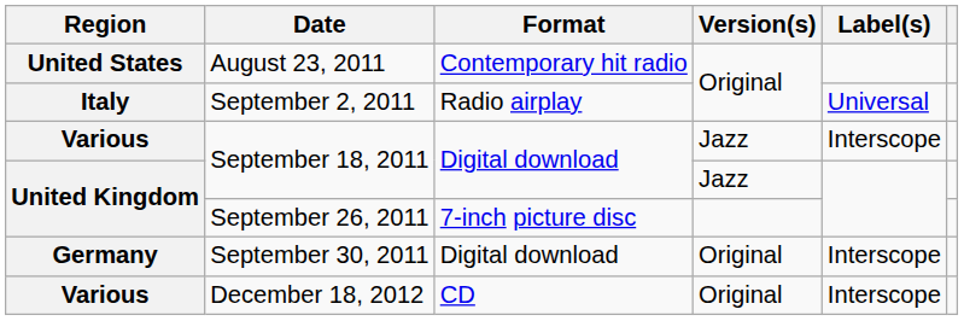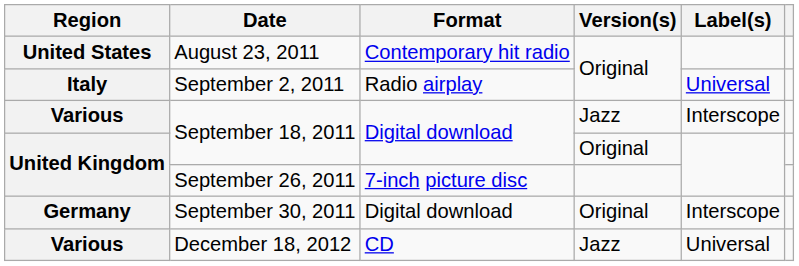United Kingdom / September 18, 2011 | Version(s): Jazz -> Original
December 18, 2012 | Version(s): Original -> Jazz
December 18, 2012 | Label(s): Interscope -> Universal
